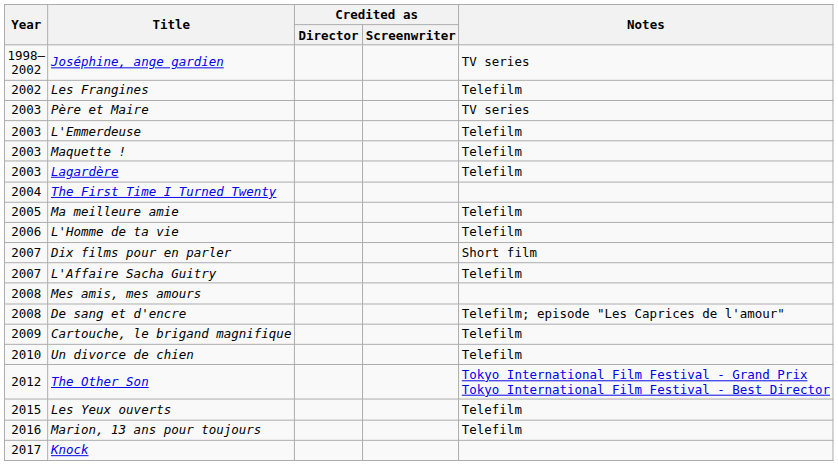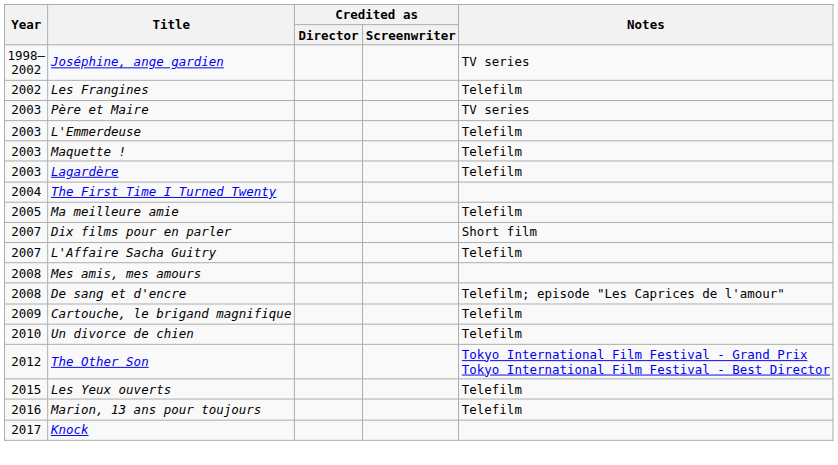- row: 2006 | L'Homme de ta vie | Telefilm
